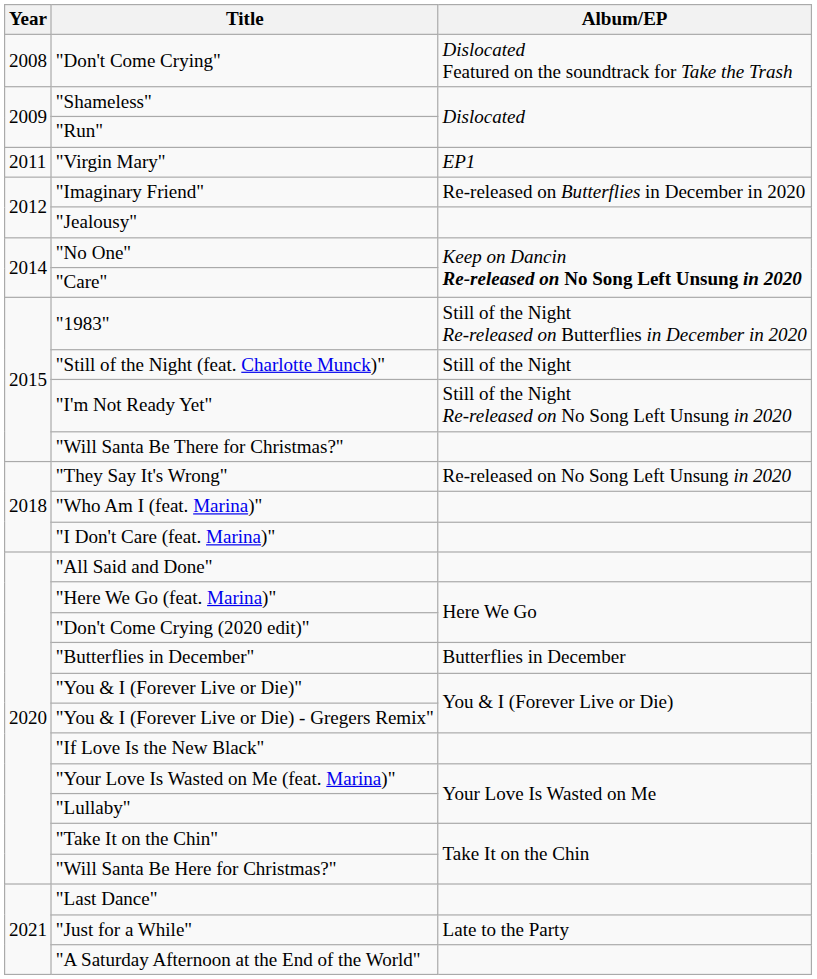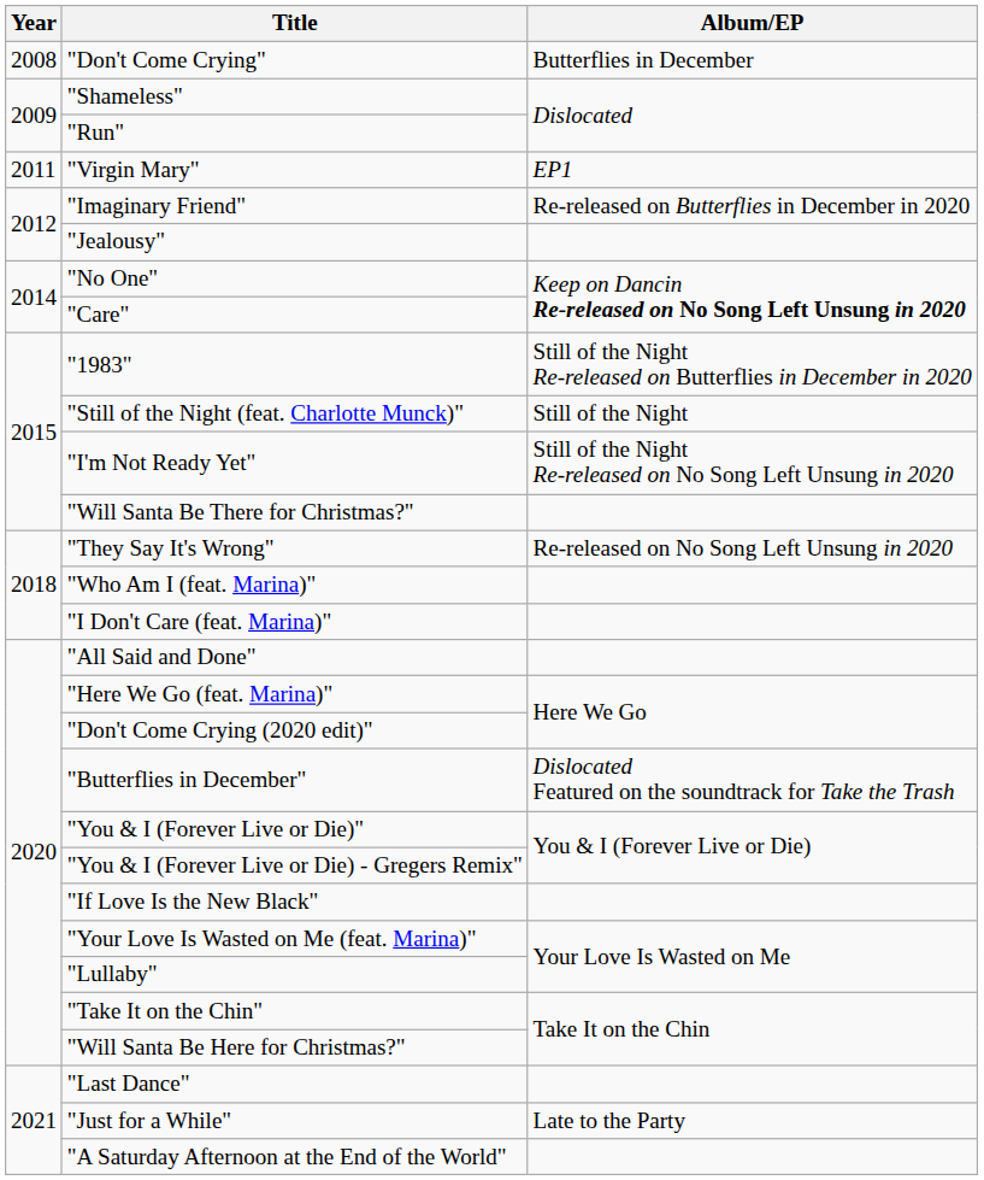"Don't Come Crying" | Album/EP: Dislocated Featured on the soundtrack for Take the Trash -> Butterflies in December
"Butterflies in December" | Album/EP: Butterflies in December -> Dislocated Featured on the soundtrack for Take the Trash
